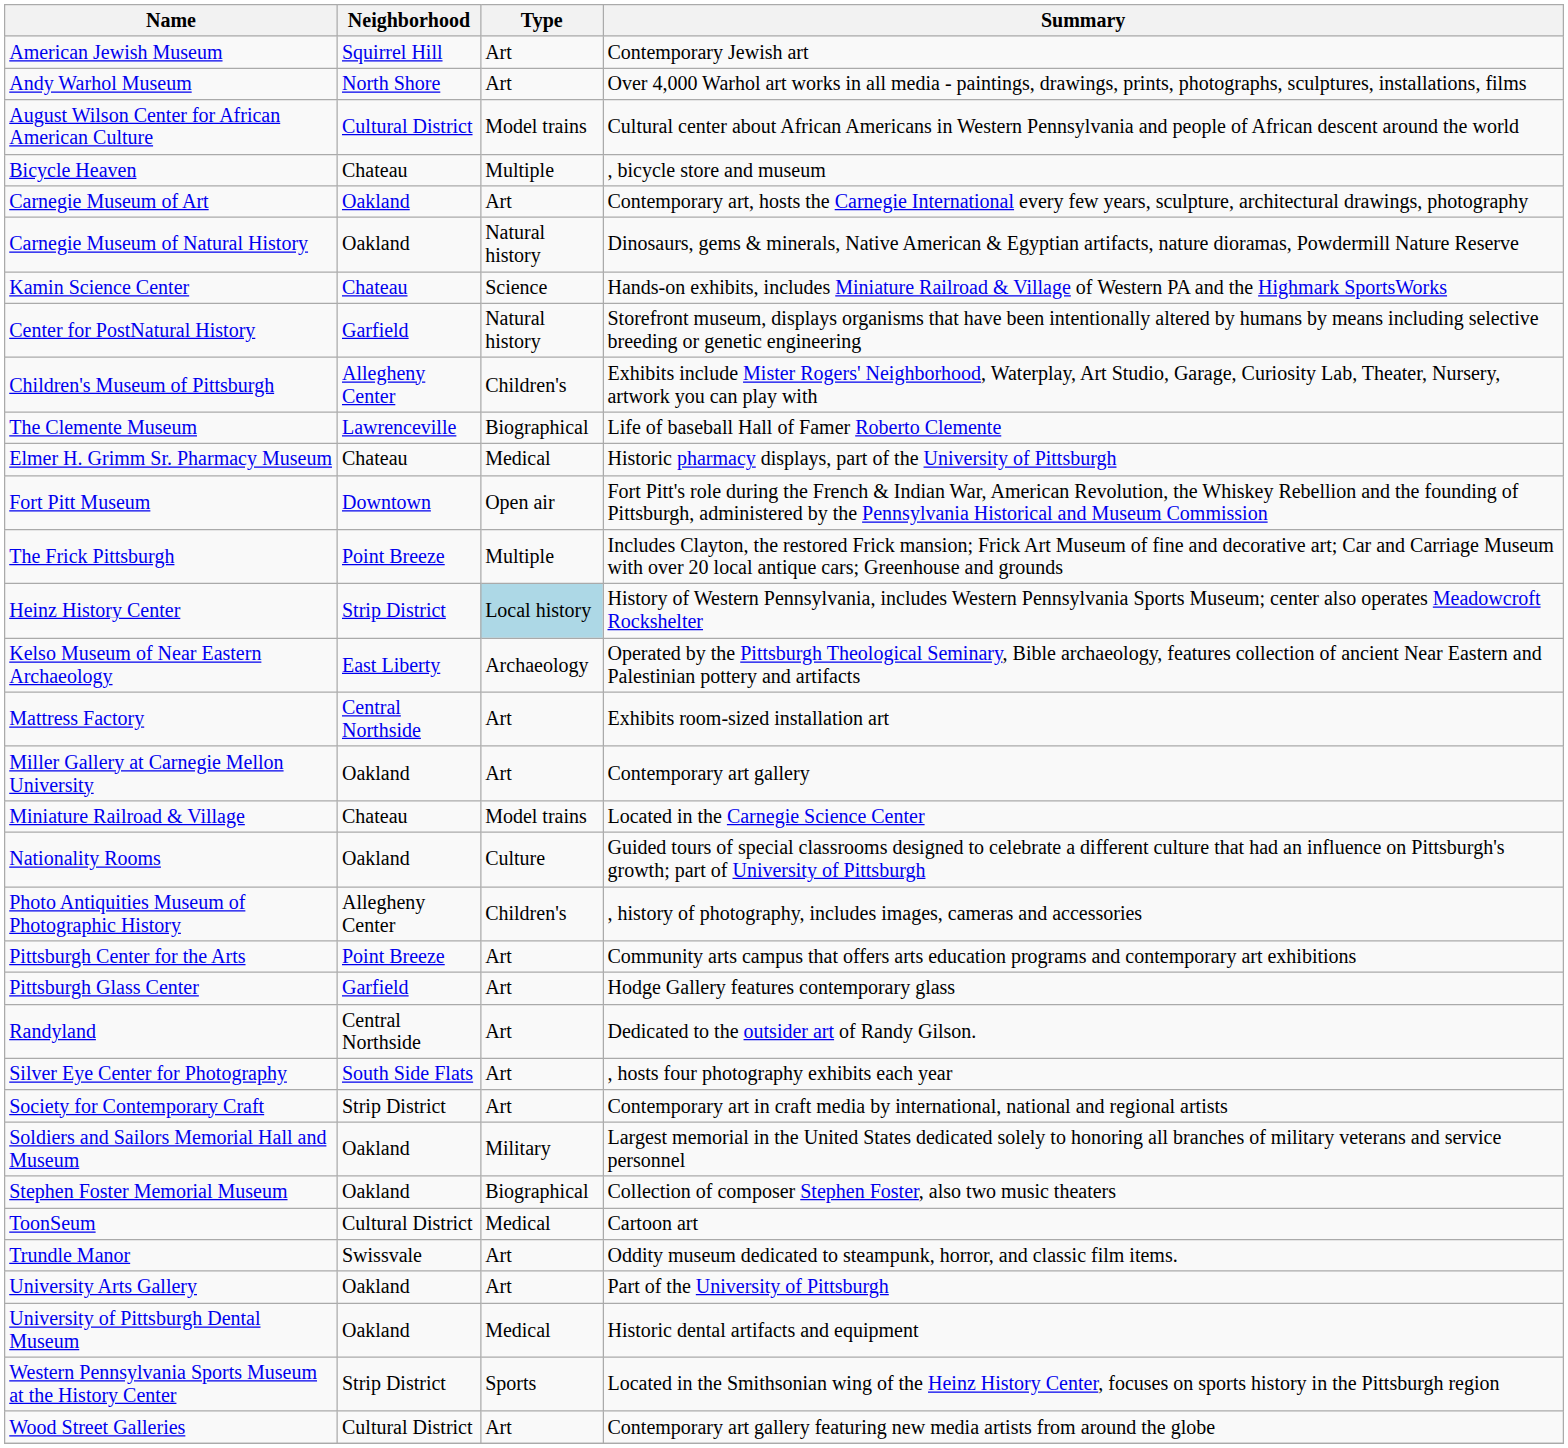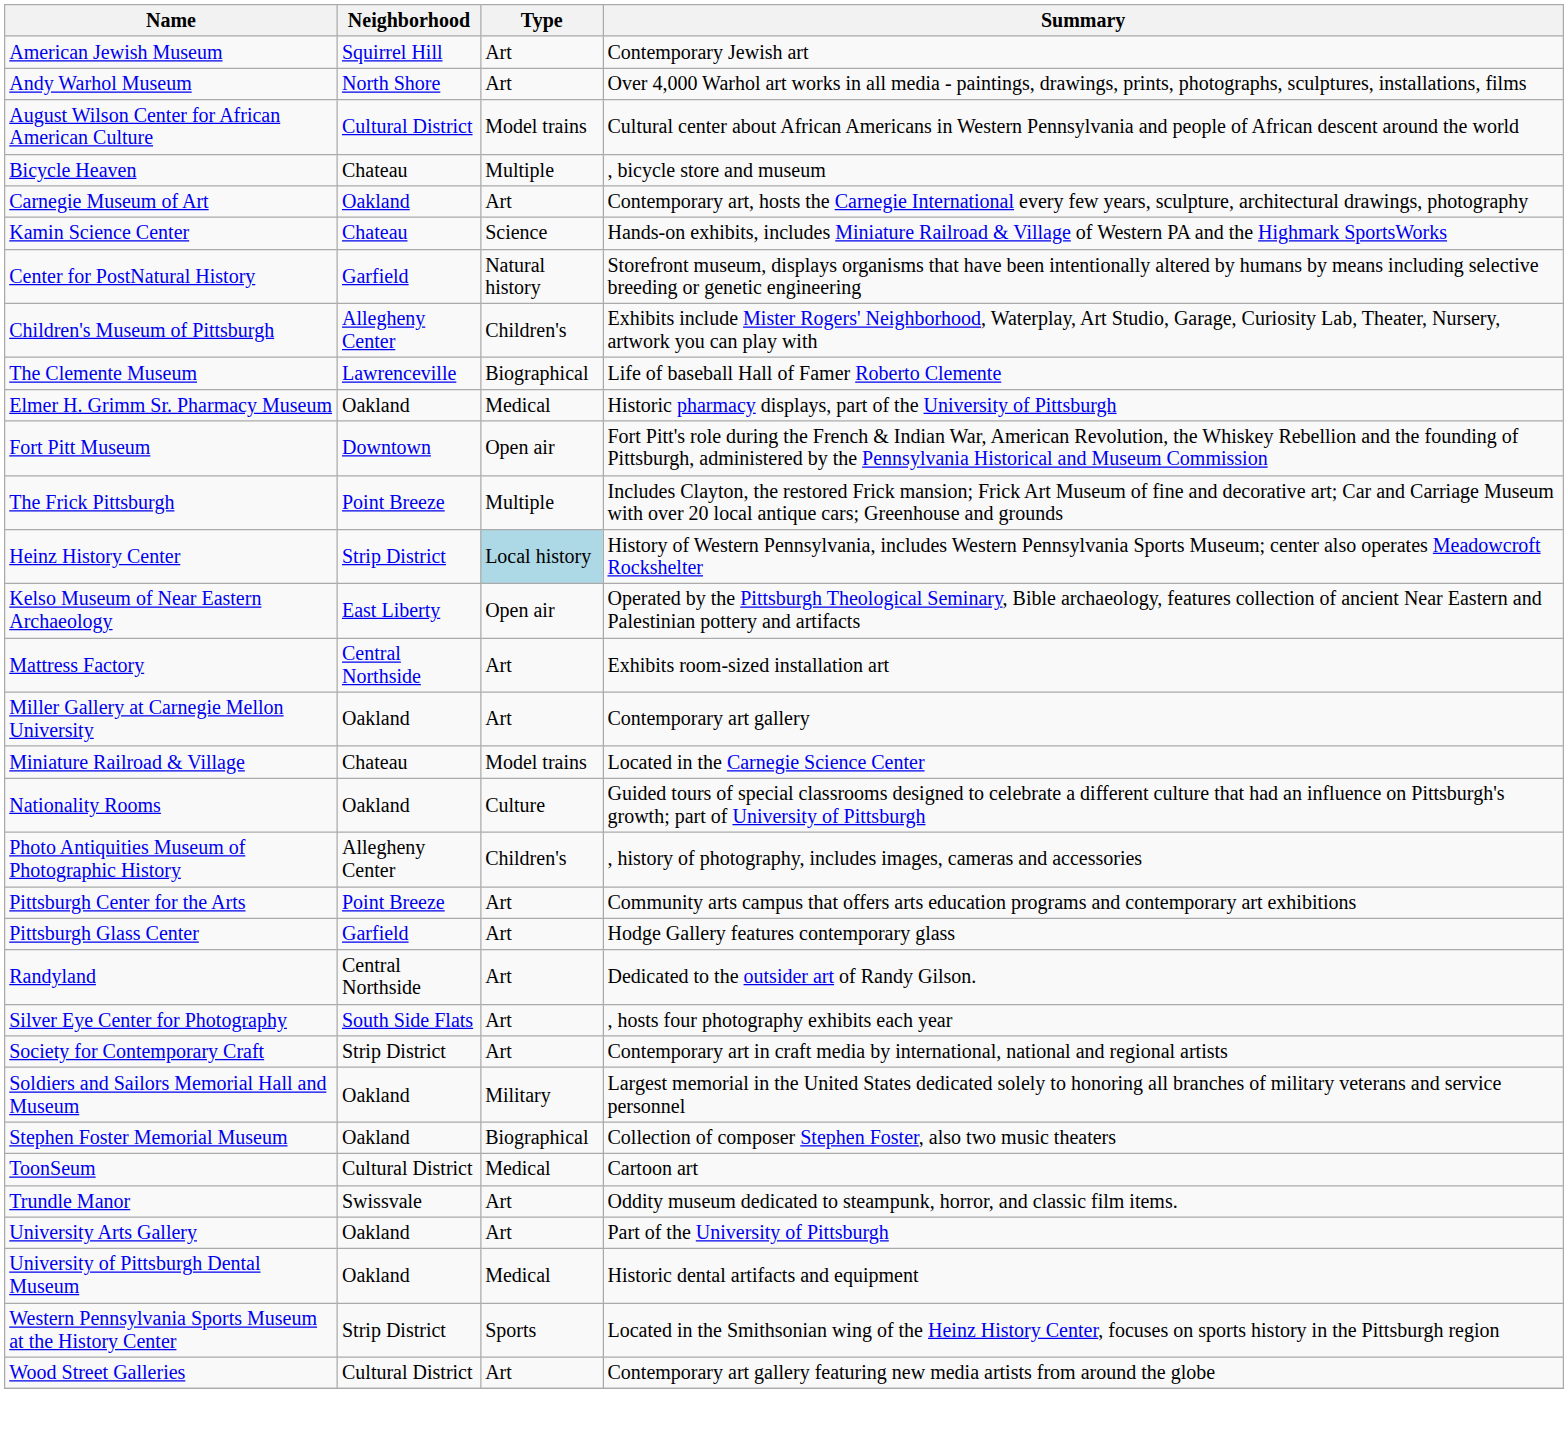- row: Carnegie Museum of Natural History | Oakland | Natural history | Dinosaurs, gems & minerals, Native American & Egyptian artifacts, nature dioramas, Powdermill Nature Reserve
Elmer H. Grimm Sr. Pharmacy Museum | Neighborhood: Chateau -> Oakland
Kelso Museum of Near Eastern Archaeology | Type: Archaeology -> Open air
